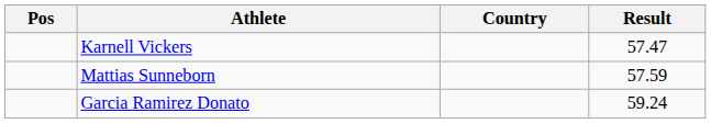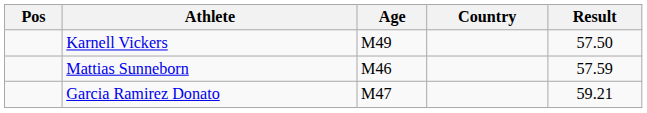+ column: Age | M49 | M46 | M47
Karnell Vickers | Result: 57.47 -> 57.50
Garcia Ramirez Donato | Result: 59.24 -> 59.21
